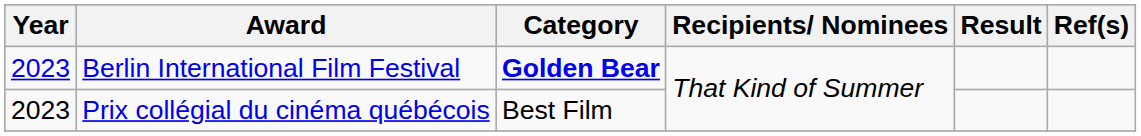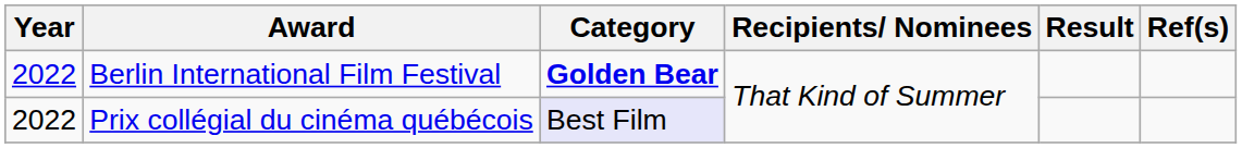Berlin International Film Festival | Year: 2023 -> 2022
Prix collégial du cinéma québécois | Year: 2023 -> 2022
Prix collégial du cinéma québécois | Category: no background -> lavender background
